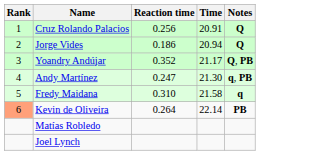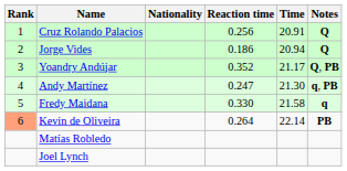+ column: Nationality
Fredy Maidana | Reaction time: 0.310 -> 0.330
